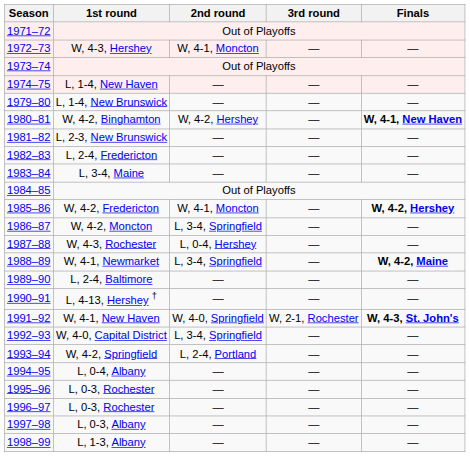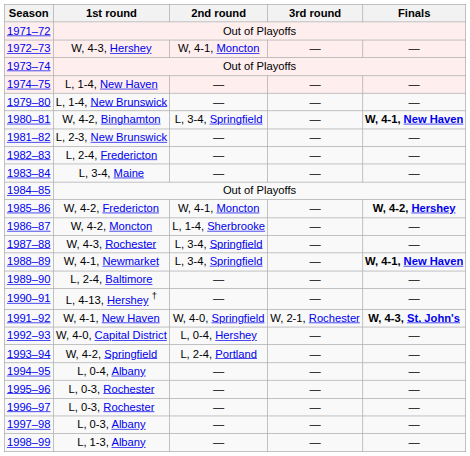1980–81 | 2nd round: W, 4-2, Hershey -> L, 3-4, Springfield
1986–87 | 2nd round: L, 3-4, Springfield -> L, 1-4, Sherbrooke
1987–88 | 2nd round: L, 0-4, Hershey -> L, 3-4, Springfield
1988–89 | Finals: W, 4-2, Maine -> W, 4-1, New Haven
1992–93 | 2nd round: L, 3-4, Springfield -> L, 0-4, Hershey
